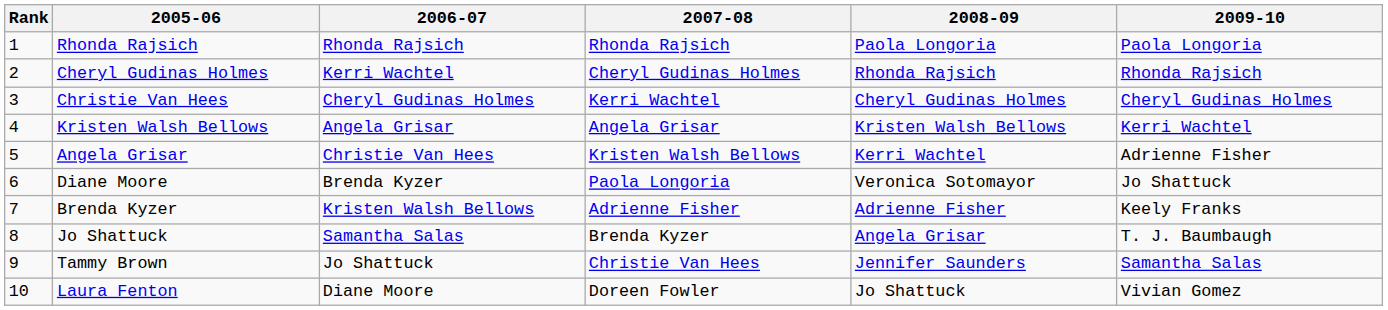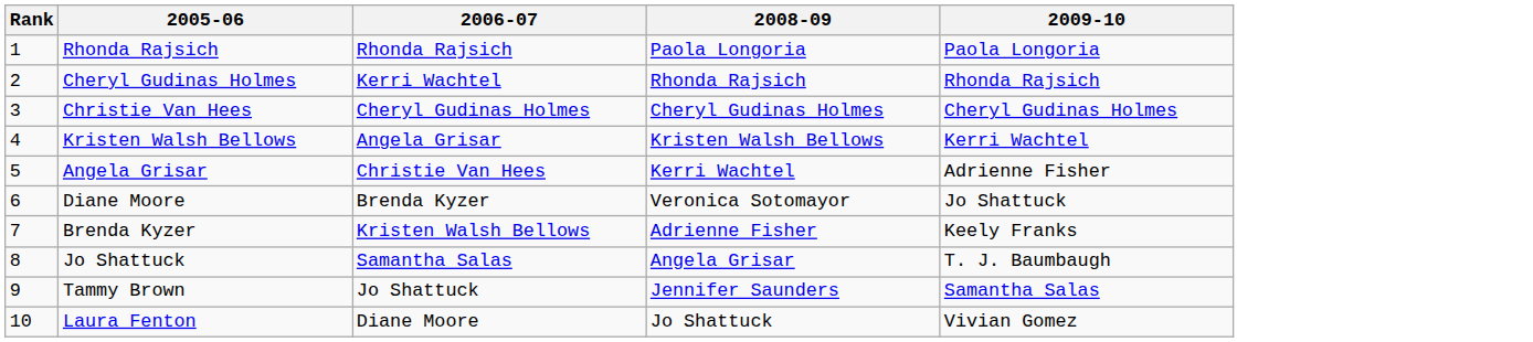- column: 2007-08 | Rhonda Rajsich | Cheryl Gudinas Holmes | Kerri Wachtel | Angela Grisar | Kristen Walsh Bellows | Paola Longoria | Adrienne Fisher | Brenda Kyzer | Christie Van Hees | Doreen Fowler
